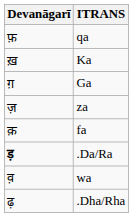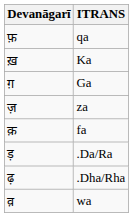.Da/Ra | Devanāgarī: bold -> normal
rows swapped: .Dha/Rha <-> wa
